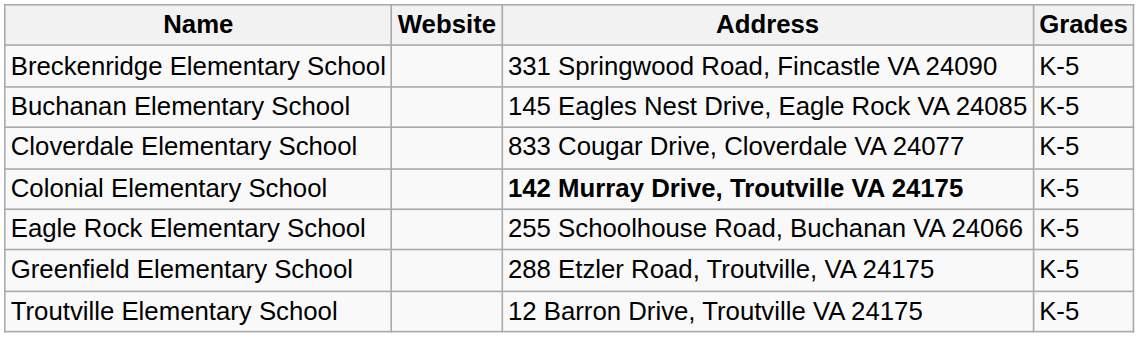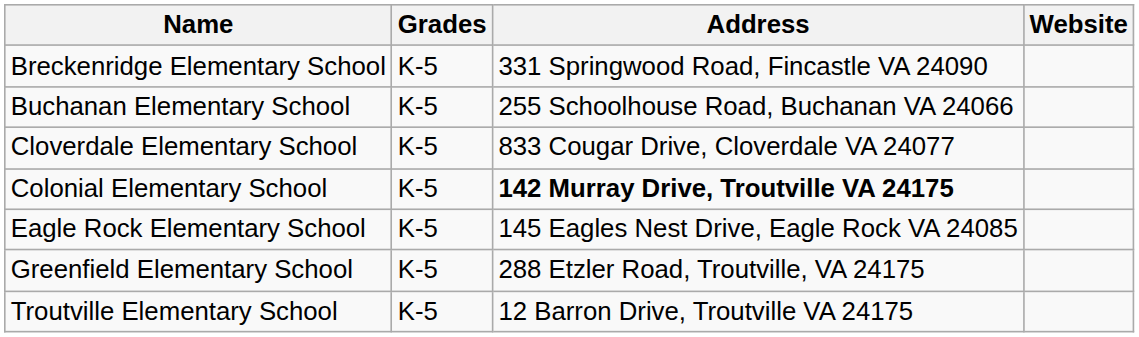columns swapped: Grades <-> Website
Buchanan Elementary School | Address: 145 Eagles Nest Drive, Eagle Rock VA 24085 -> 255 Schoolhouse Road, Buchanan VA 24066
Eagle Rock Elementary School | Address: 255 Schoolhouse Road, Buchanan VA 24066 -> 145 Eagles Nest Drive, Eagle Rock VA 24085
